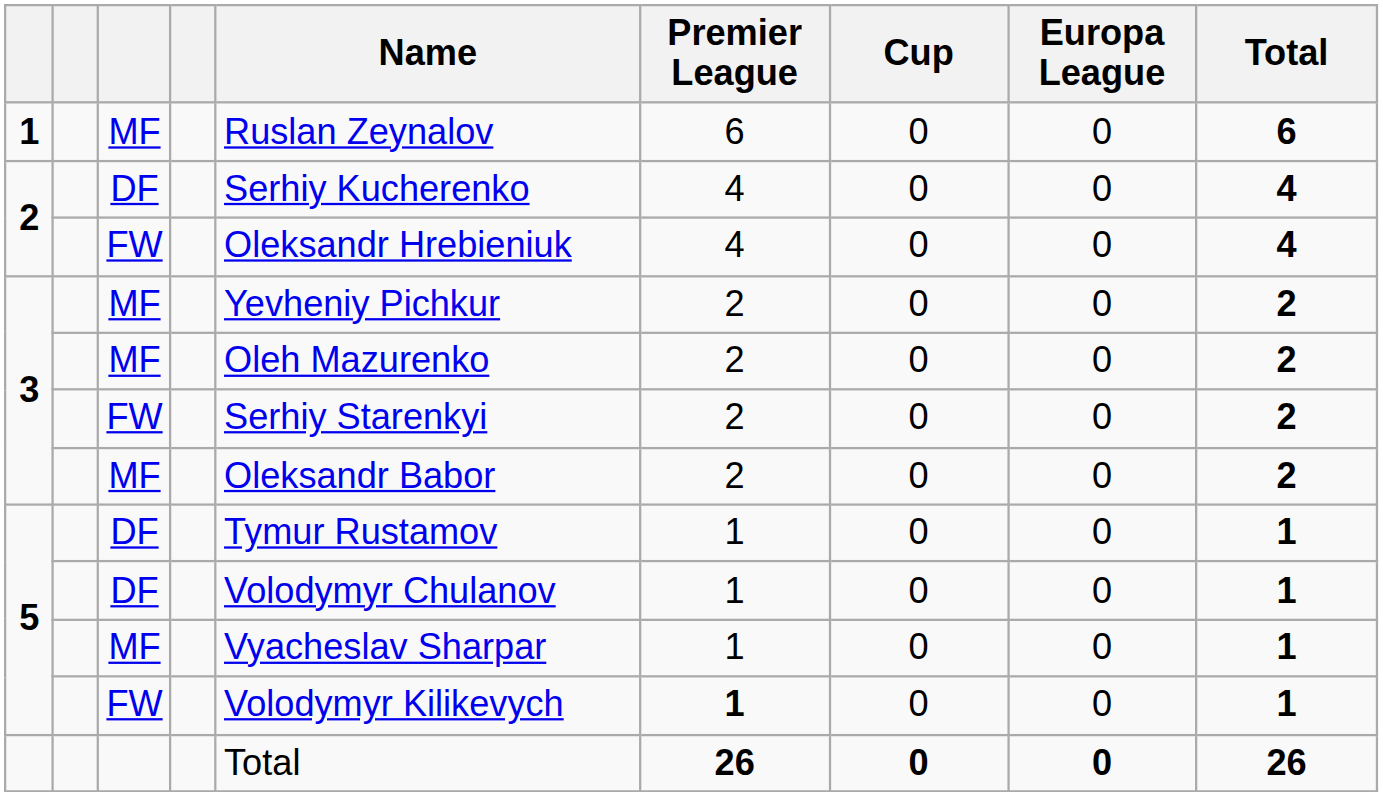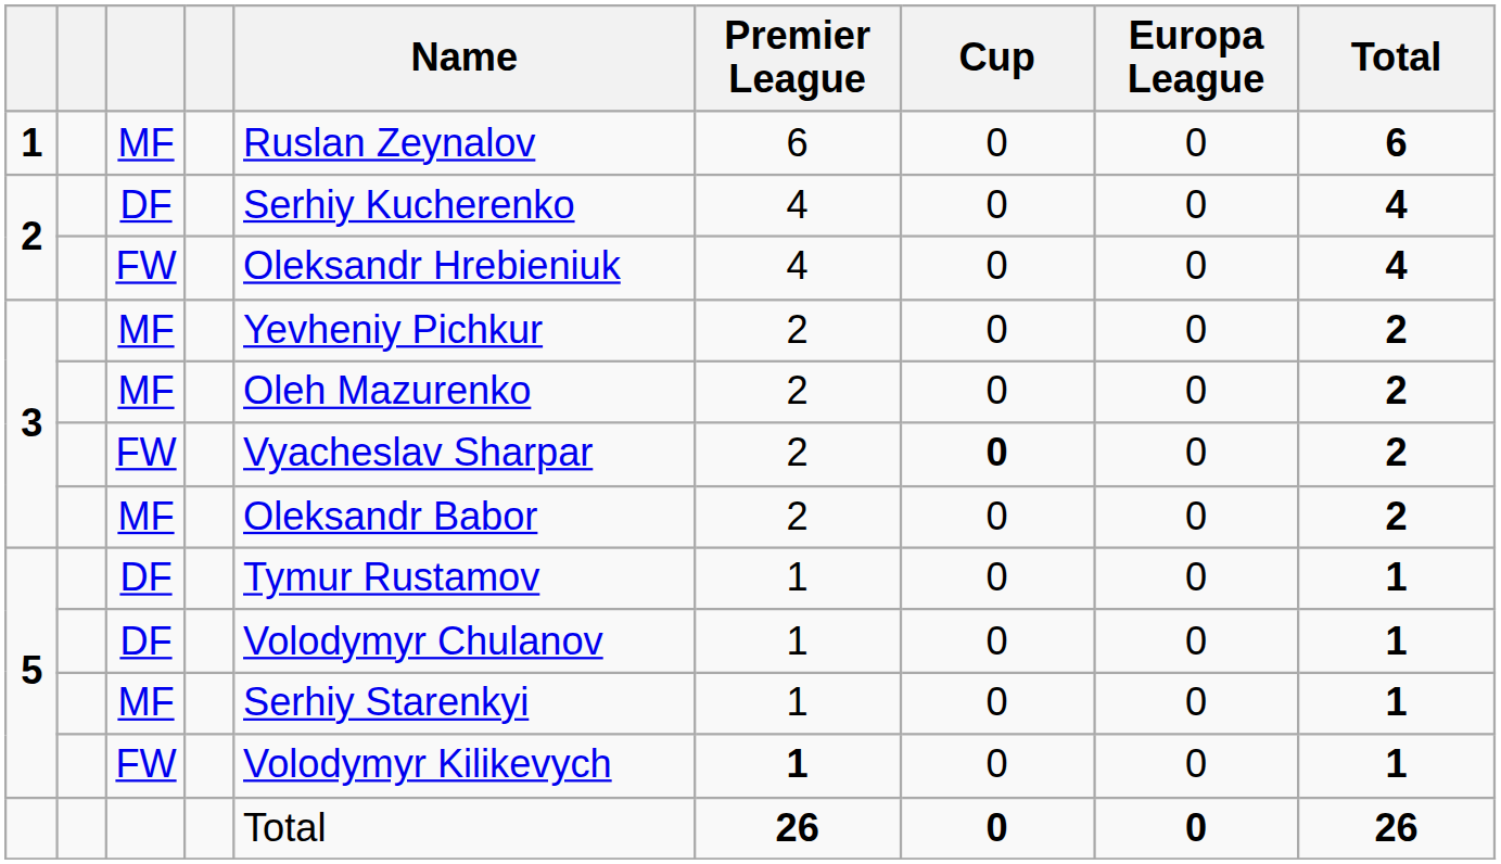3 / FW | Name: Serhiy Starenkyi -> Vyacheslav Sharpar
3 / FW | Cup: normal -> bold
5 / MF | Name: Vyacheslav Sharpar -> Serhiy Starenkyi
